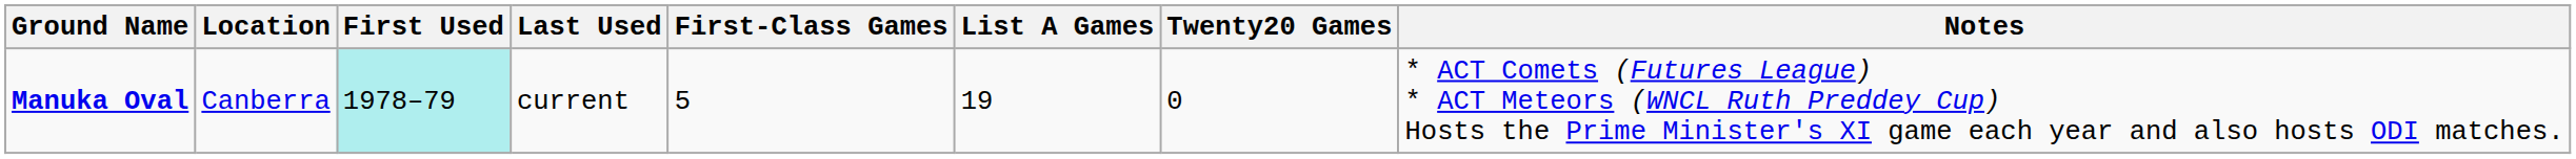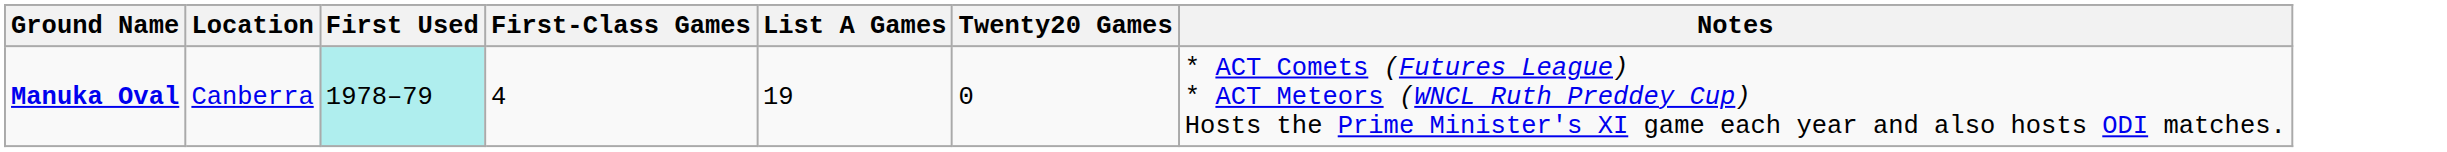- column: Last Used | current
Manuka Oval | First-Class Games: 5 -> 4
